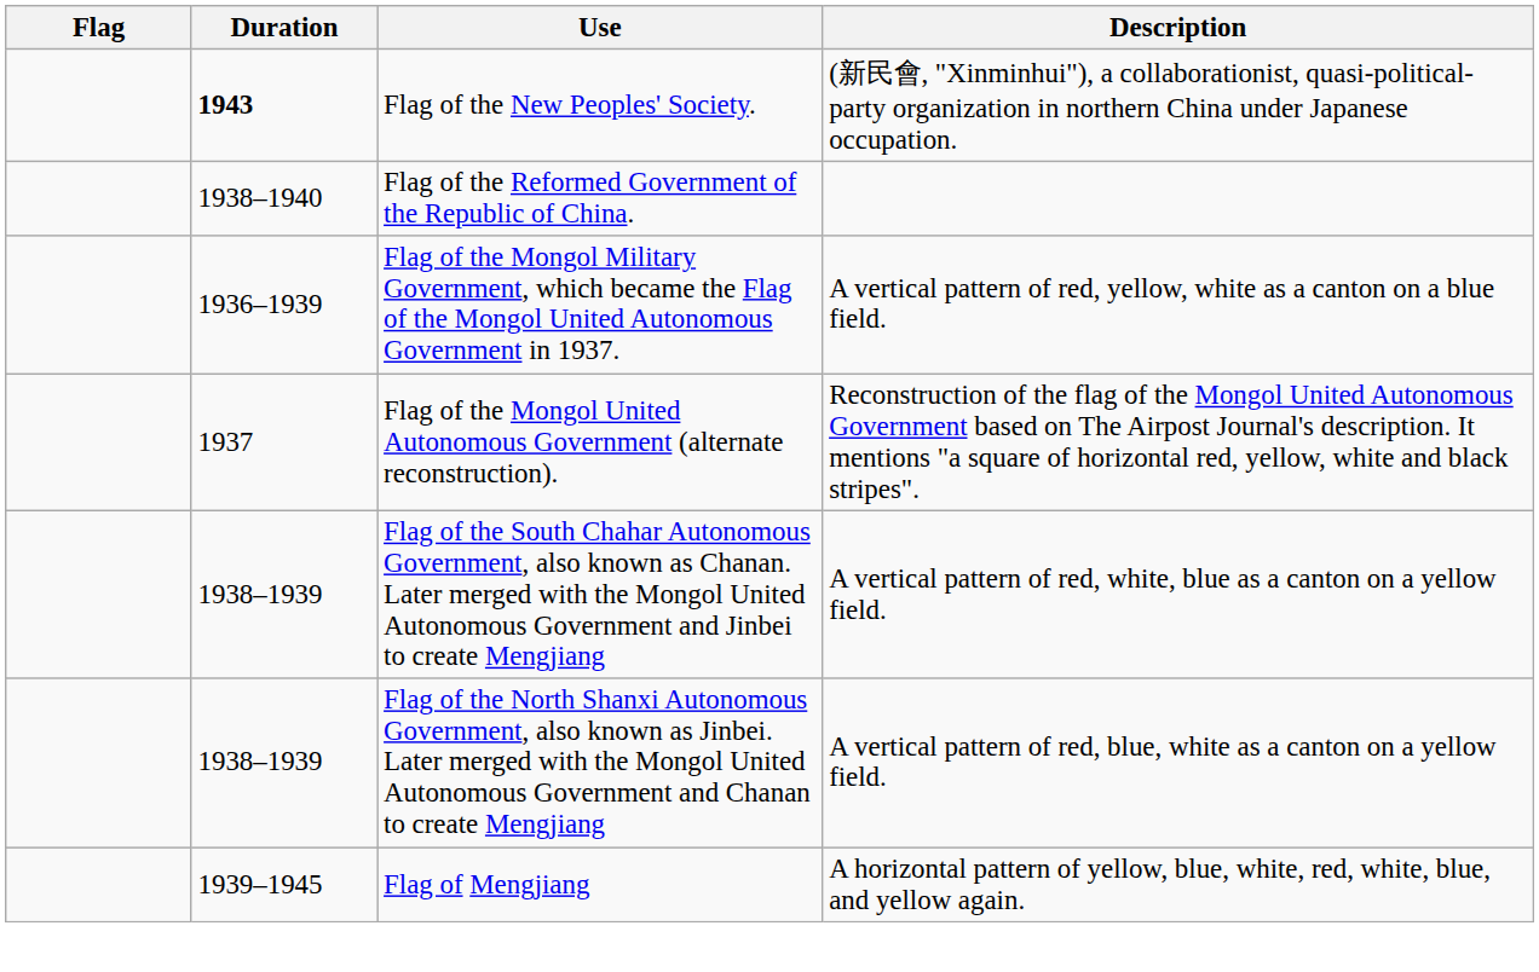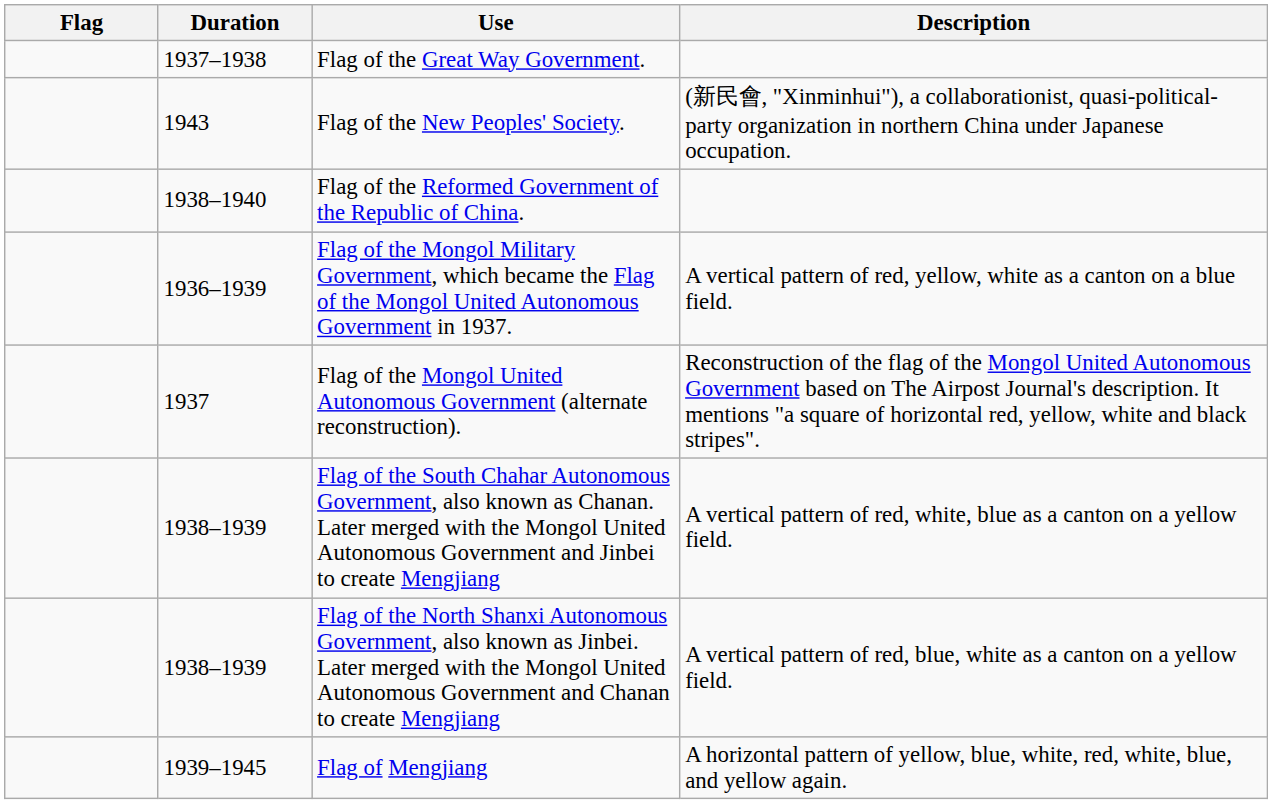+ row: 1937–1938 | Flag of the Great Way Government.
Flag of the New Peoples' Society. | Duration: bold -> normal
